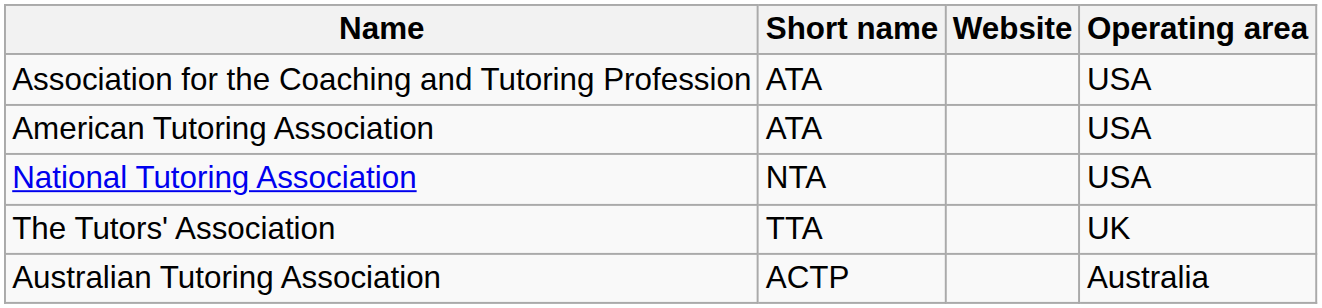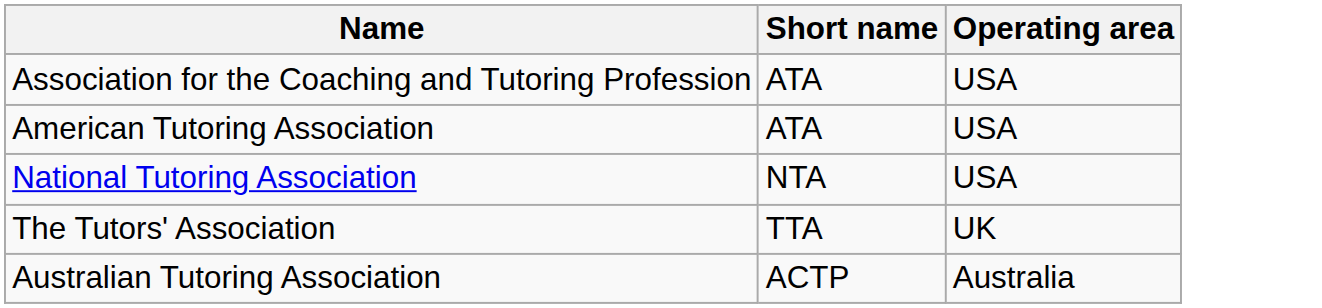- column: Website
